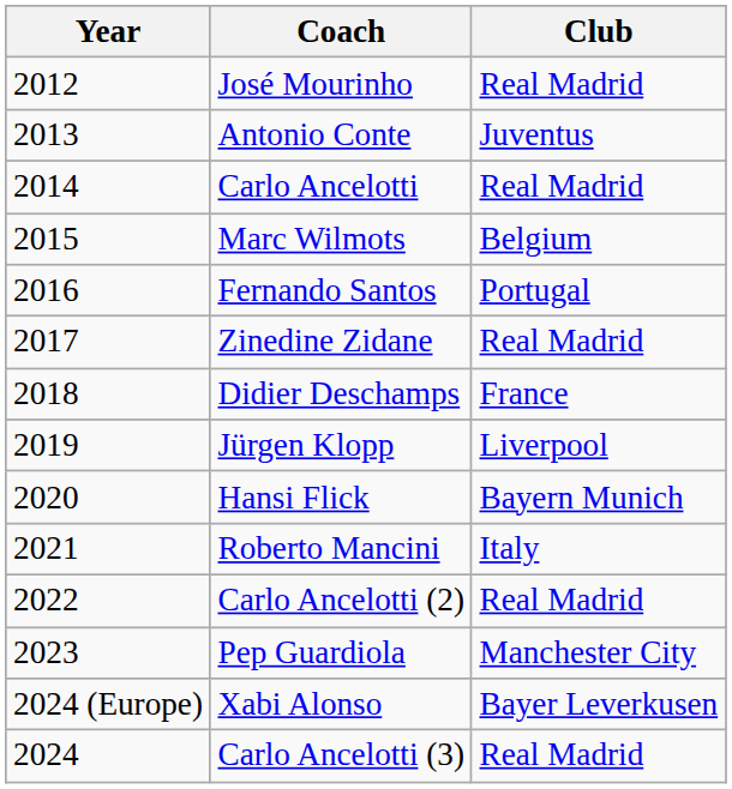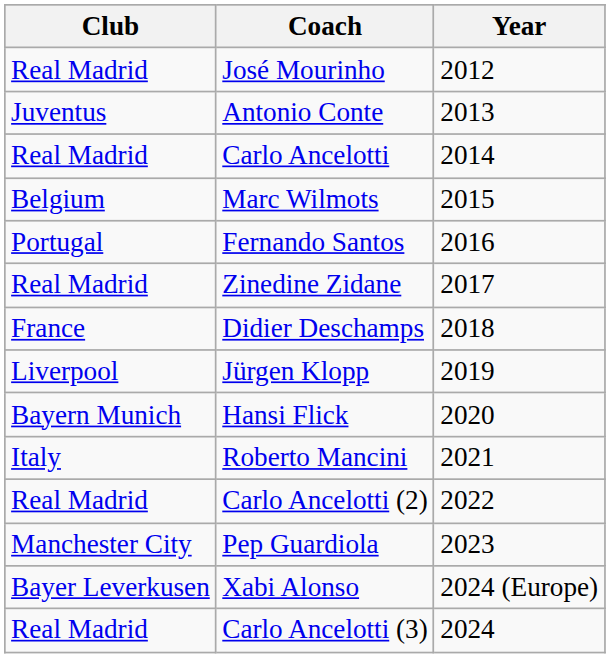columns swapped: Year <-> Club
